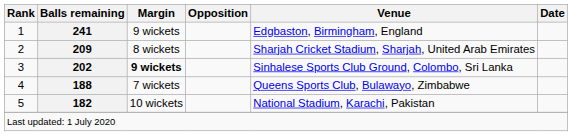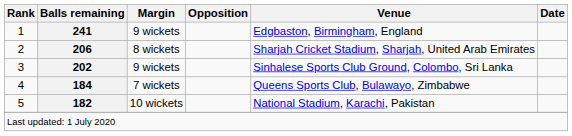2 | Balls remaining: 209 -> 206
3 | Margin: bold -> normal
4 | Balls remaining: 188 -> 184
